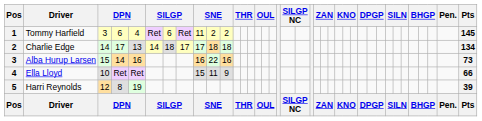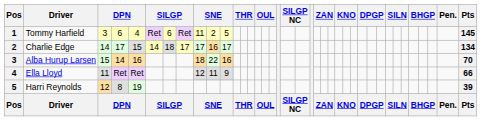Tommy Harfield | column 11: 2 -> 5
Charlie Edge | column 5: 13 -> 15
Charlie Edge | column 10: 18 -> 16
Charlie Edge | column 11: 18 -> 17
Alba Hurup Larsen | column 9: 16 -> 18
Alba Hurup Larsen | Pts: 73 -> 70
Ella Lloyd | column 3: 10 -> 11
Ella Lloyd | column 9: 15 -> 12
